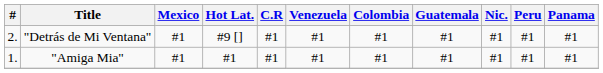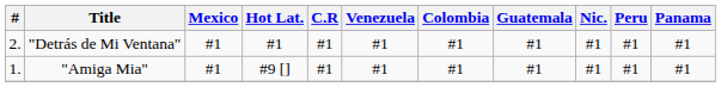"Detrás de Mi Ventana" | Hot Lat.: #9 [] -> #1
"Amiga Mia" | Hot Lat.: #1 -> #9 []
